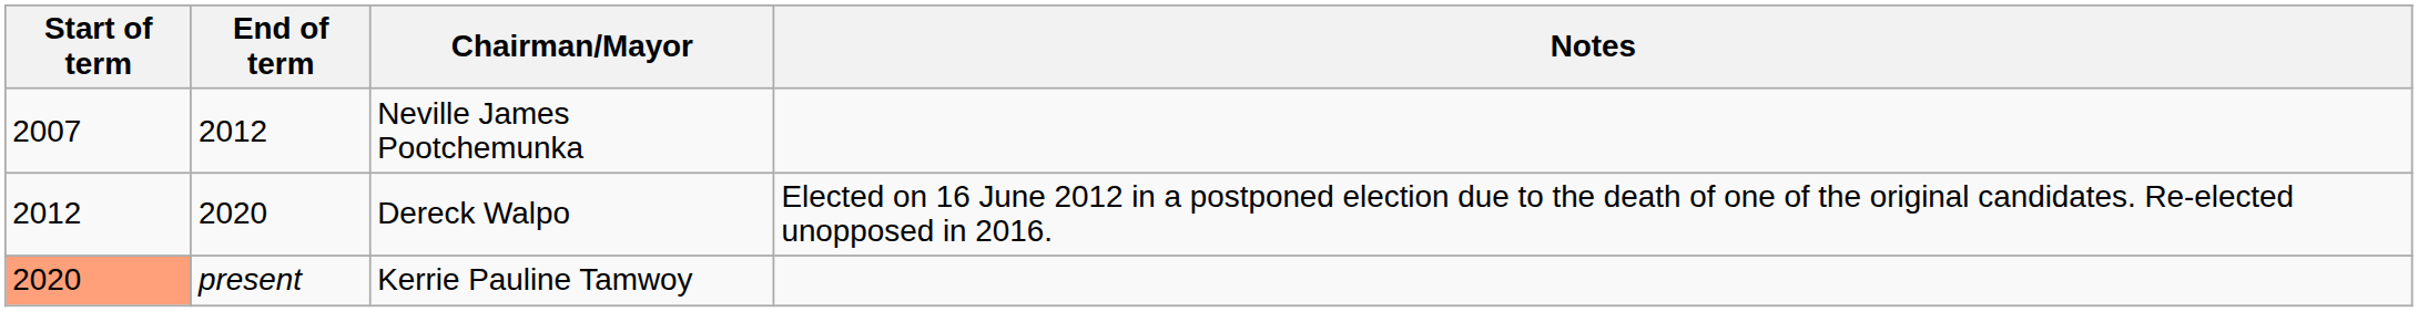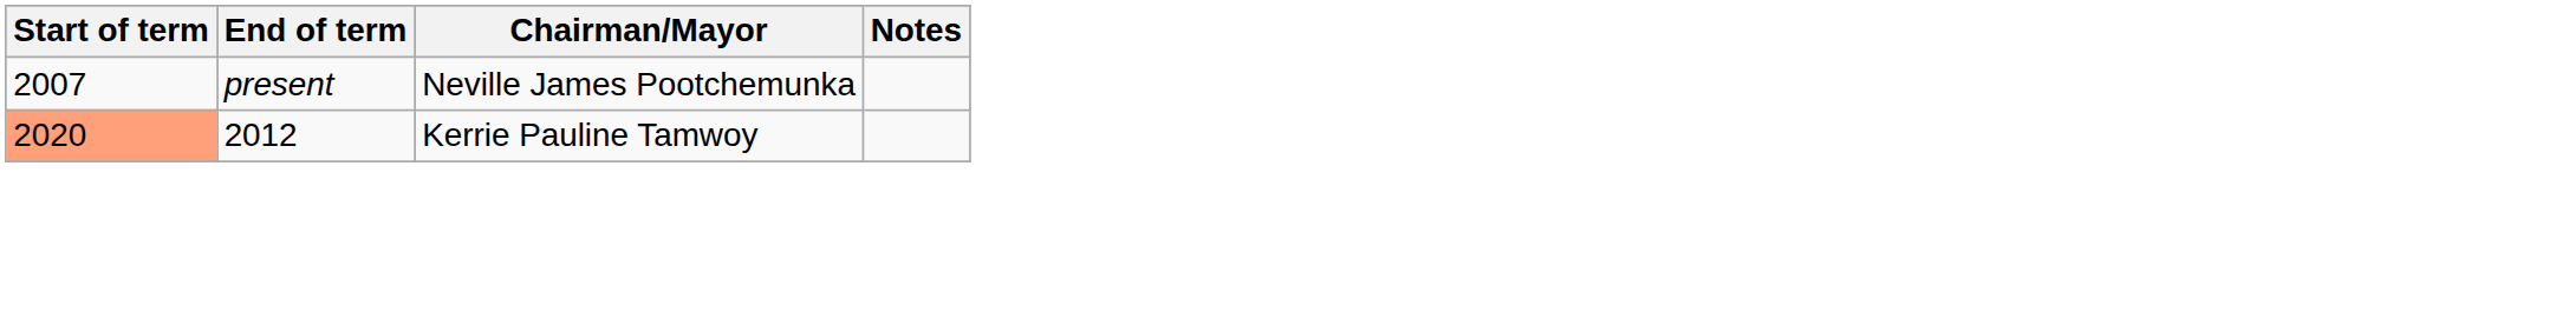Neville James Pootchemunka | End of term: 2012 -> present
- row: 2012 | 2020 | Dereck Walpo | Elected on 16 June 2012 in a postponed election due to the death of one of the original candidates. Re-elected unopposed in 2016.
Kerrie Pauline Tamwoy | End of term: present -> 2012
